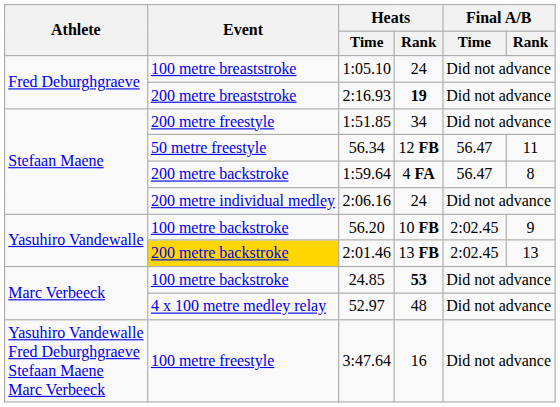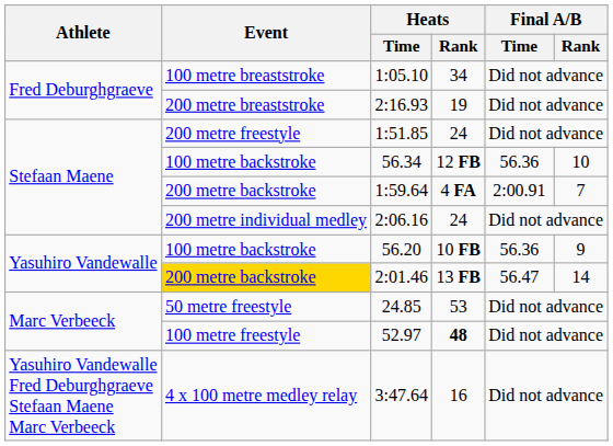1:05.10 | Heats / Rank: 24 -> 34
2:16.93 | Heats / Rank: bold -> normal
1:51.85 | Heats / Rank: 34 -> 24
56.34 | Event: 50 metre freestyle -> 100 metre backstroke
56.34 | Final A/B / Time: 56.47 -> 56.36
56.34 | Final A/B / Rank: 11 -> 10
1:59.64 | Final A/B / Time: 56.47 -> 2:00.91
1:59.64 | Final A/B / Rank: 8 -> 7
56.20 | Final A/B / Time: 2:02.45 -> 56.36
2:01.46 | Final A/B / Time: 2:02.45 -> 56.47
2:01.46 | Final A/B / Rank: 13 -> 14
24.85 | Event: 100 metre backstroke -> 50 metre freestyle
24.85 | Heats / Rank: bold -> normal
52.97 | Event: 4 x 100 metre medley relay -> 100 metre freestyle
52.97 | Heats / Rank: normal -> bold
3:47.64 | Event: 100 metre freestyle -> 4 x 100 metre medley relay
